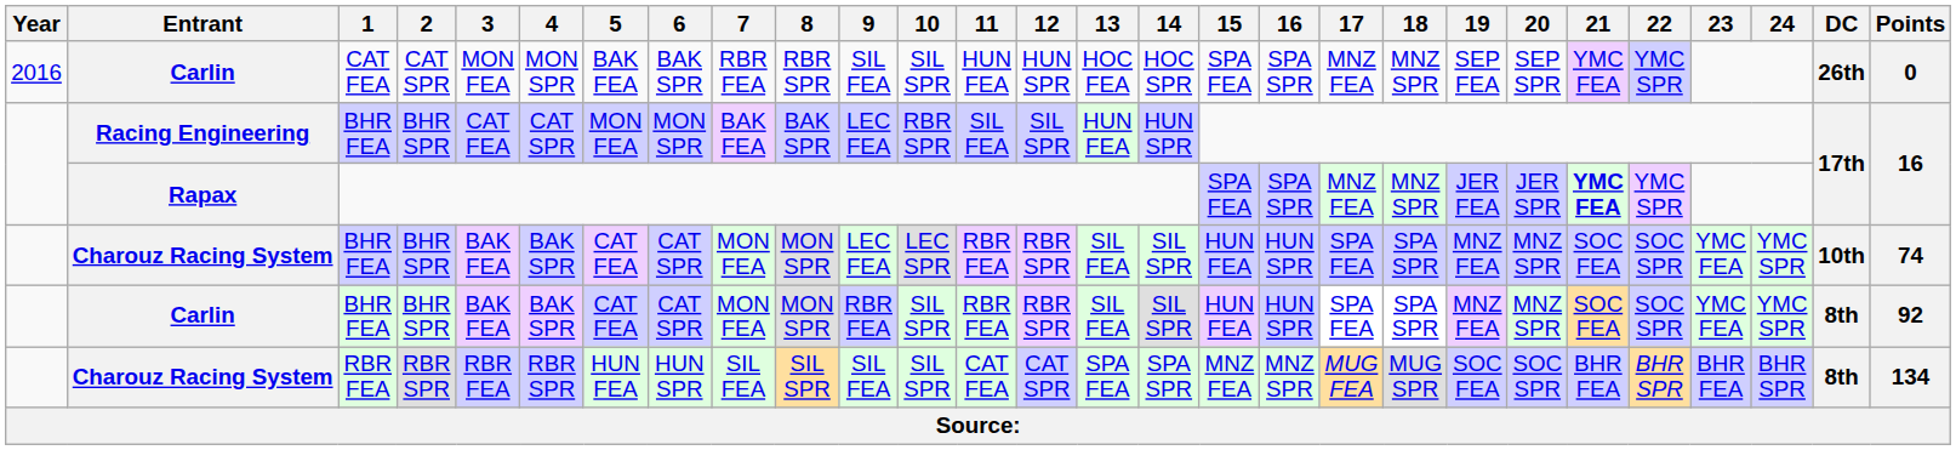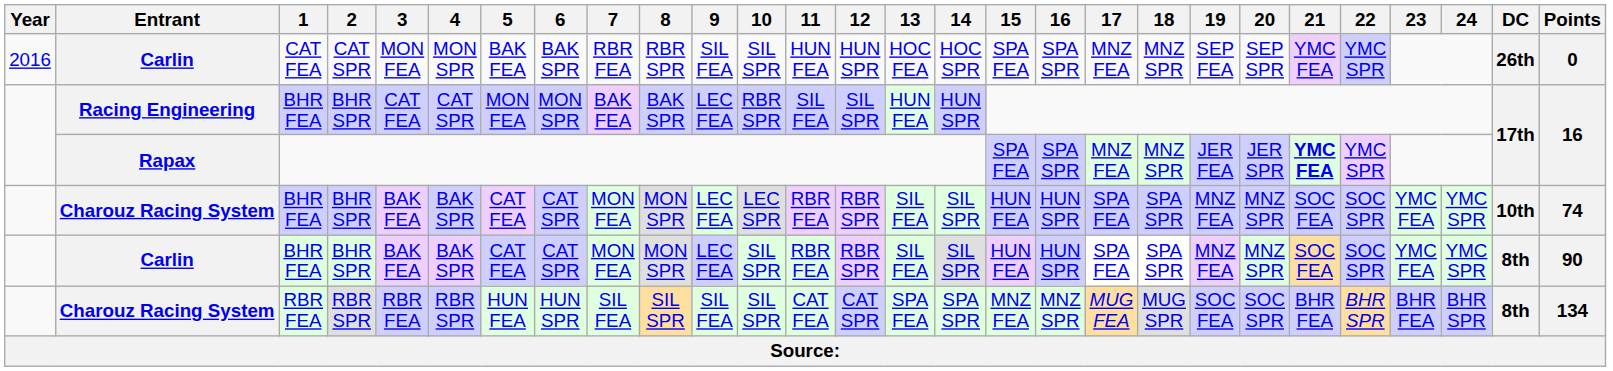Carlin / BHR FEA | 9: RBR FEA -> LEC FEA
Carlin / BHR FEA | Points: 92 -> 90
